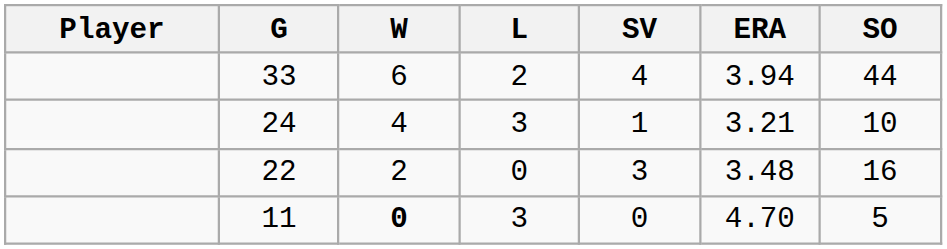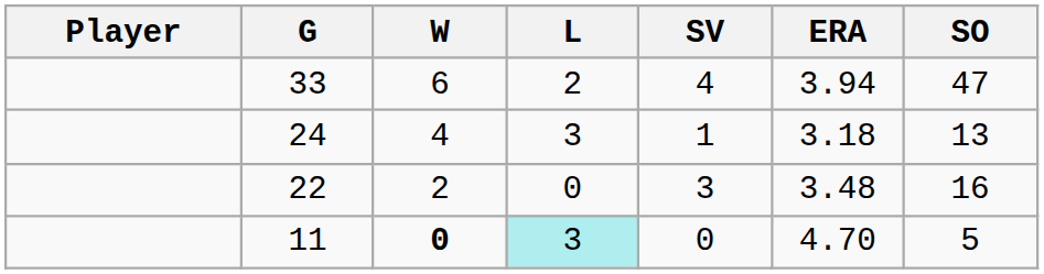33 | SO: 44 -> 47
24 | ERA: 3.21 -> 3.18
24 | SO: 10 -> 13
11 | L: no background -> paleturquoise background
